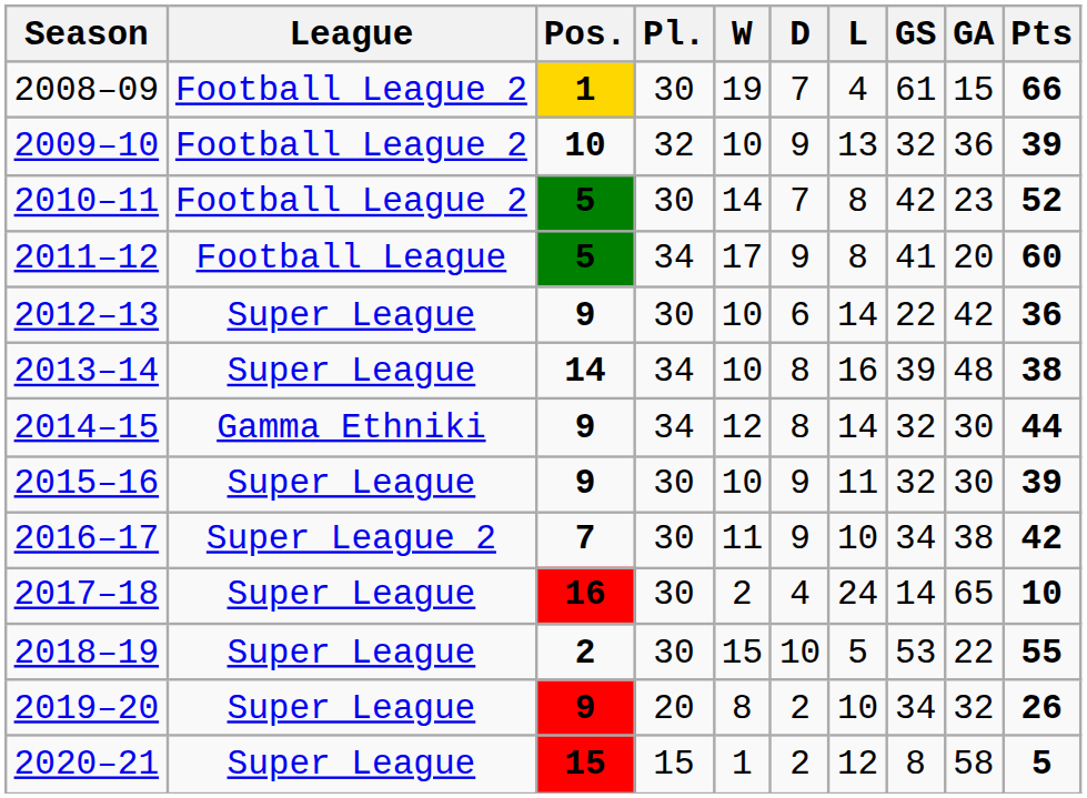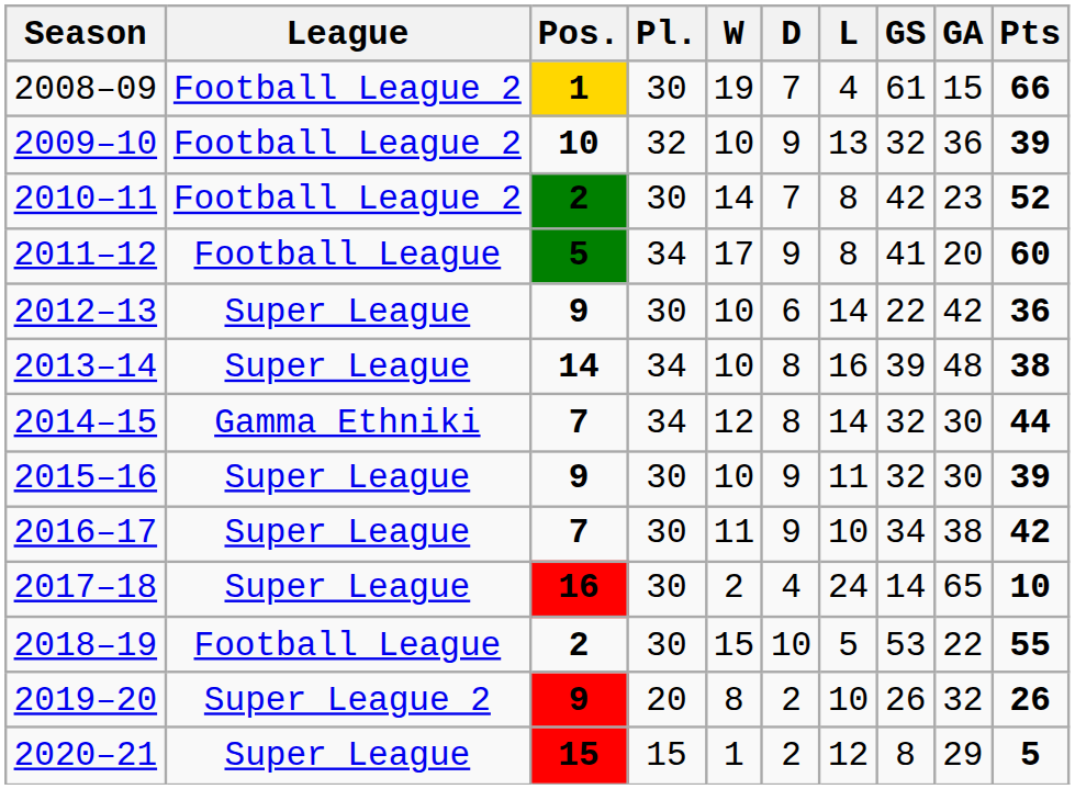2010–11 | Pos.: 5 -> 2
2014–15 | Pos.: 9 -> 7
2016–17 | League: Super League 2 -> Super League
2018–19 | League: Super League -> Football League
2019–20 | League: Super League -> Super League 2
2019–20 | GS: 34 -> 26
2020–21 | GA: 58 -> 29
